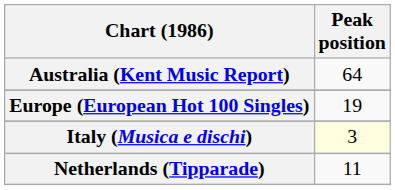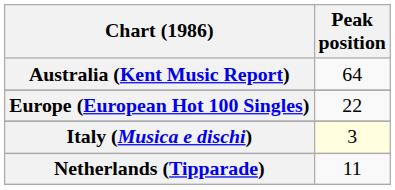Europe (European Hot 100 Singles) | Peak position: 19 -> 22
